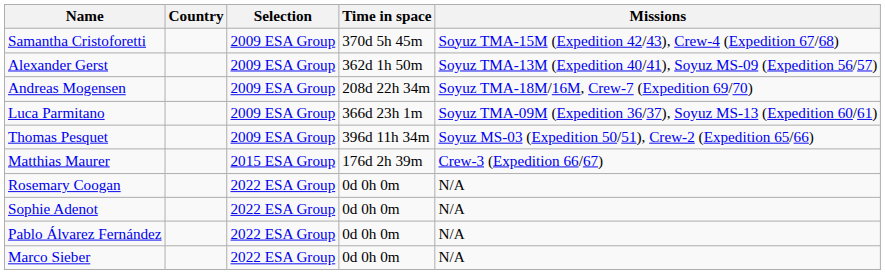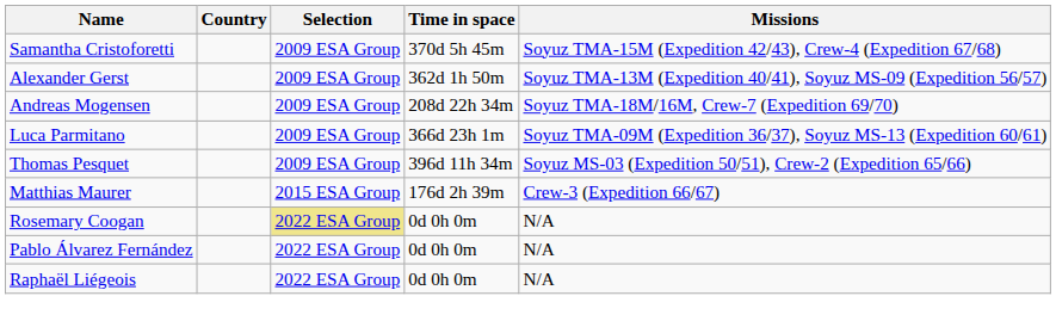Rosemary Coogan | Selection: no background -> khaki background
- row: Sophie Adenot | 2022 ESA Group | 0d 0h 0m | N/A
+ row: Raphaël Liégeois | 2022 ESA Group | 0d 0h 0m | N/A
- row: Marco Sieber | 2022 ESA Group | 0d 0h 0m | N/A
